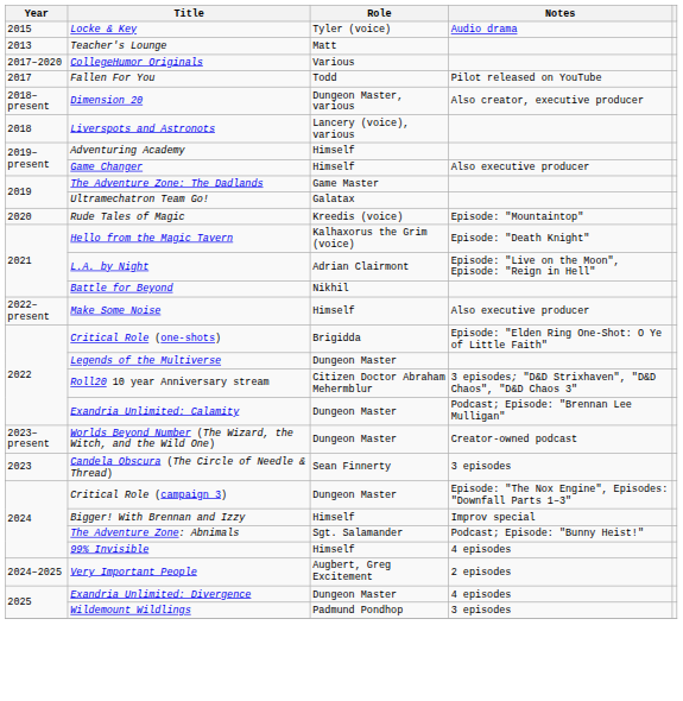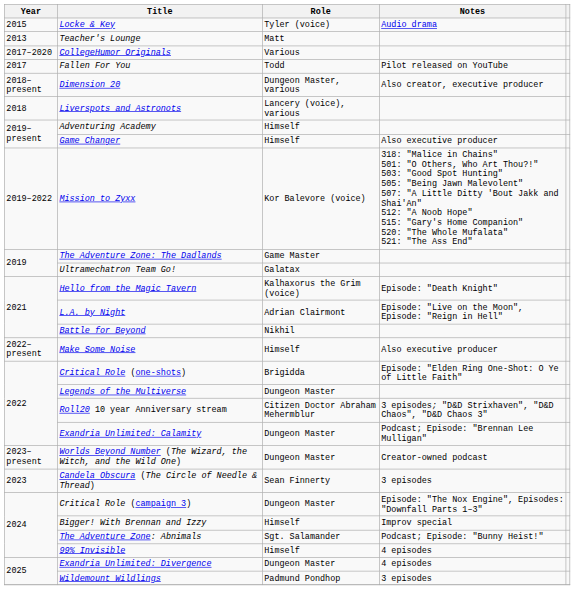+ row: 2019–2022 | Mission to Zyxx | Kor Balevore (voice) | 318: "Malice in Chains" 501: "O Others, Who Art Thou?!" 503: "Good Spot Hunting" 505: "Being Jawn Malevolent" 507: "A Little Ditty 'Bout Jakk and Shai'An" 512: "A Noob Hope" 515: "Gary's Home Companion" 520: "The Whole Mufalata" 521: "The Ass End"
- row: 2020 | Rude Tales of Magic | Kreedis (voice) | Episode: "Mountaintop"
- row: 2024–2025 | Very Important People | Augbert, Greg Excitement | 2 episodes
